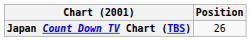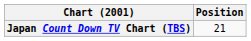Japan Count Down TV Chart (TBS) | Position: 26 -> 21
